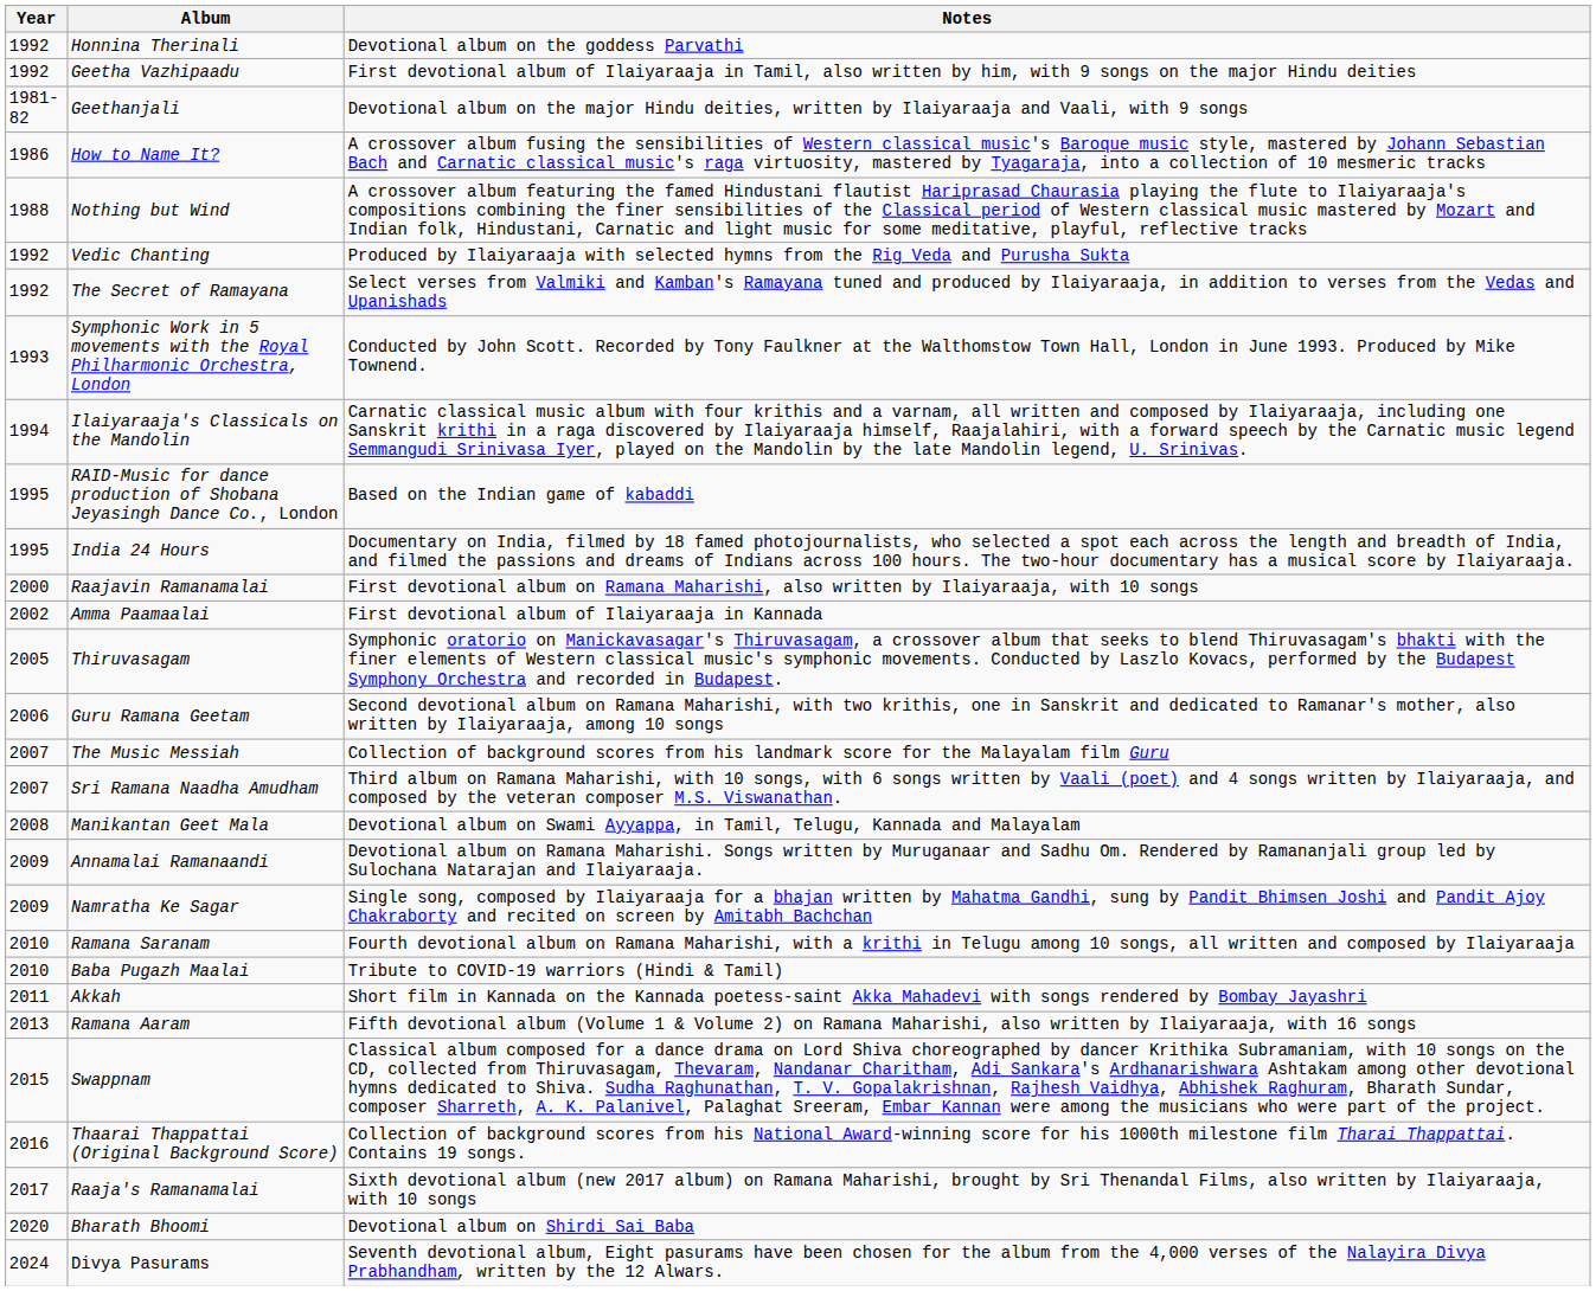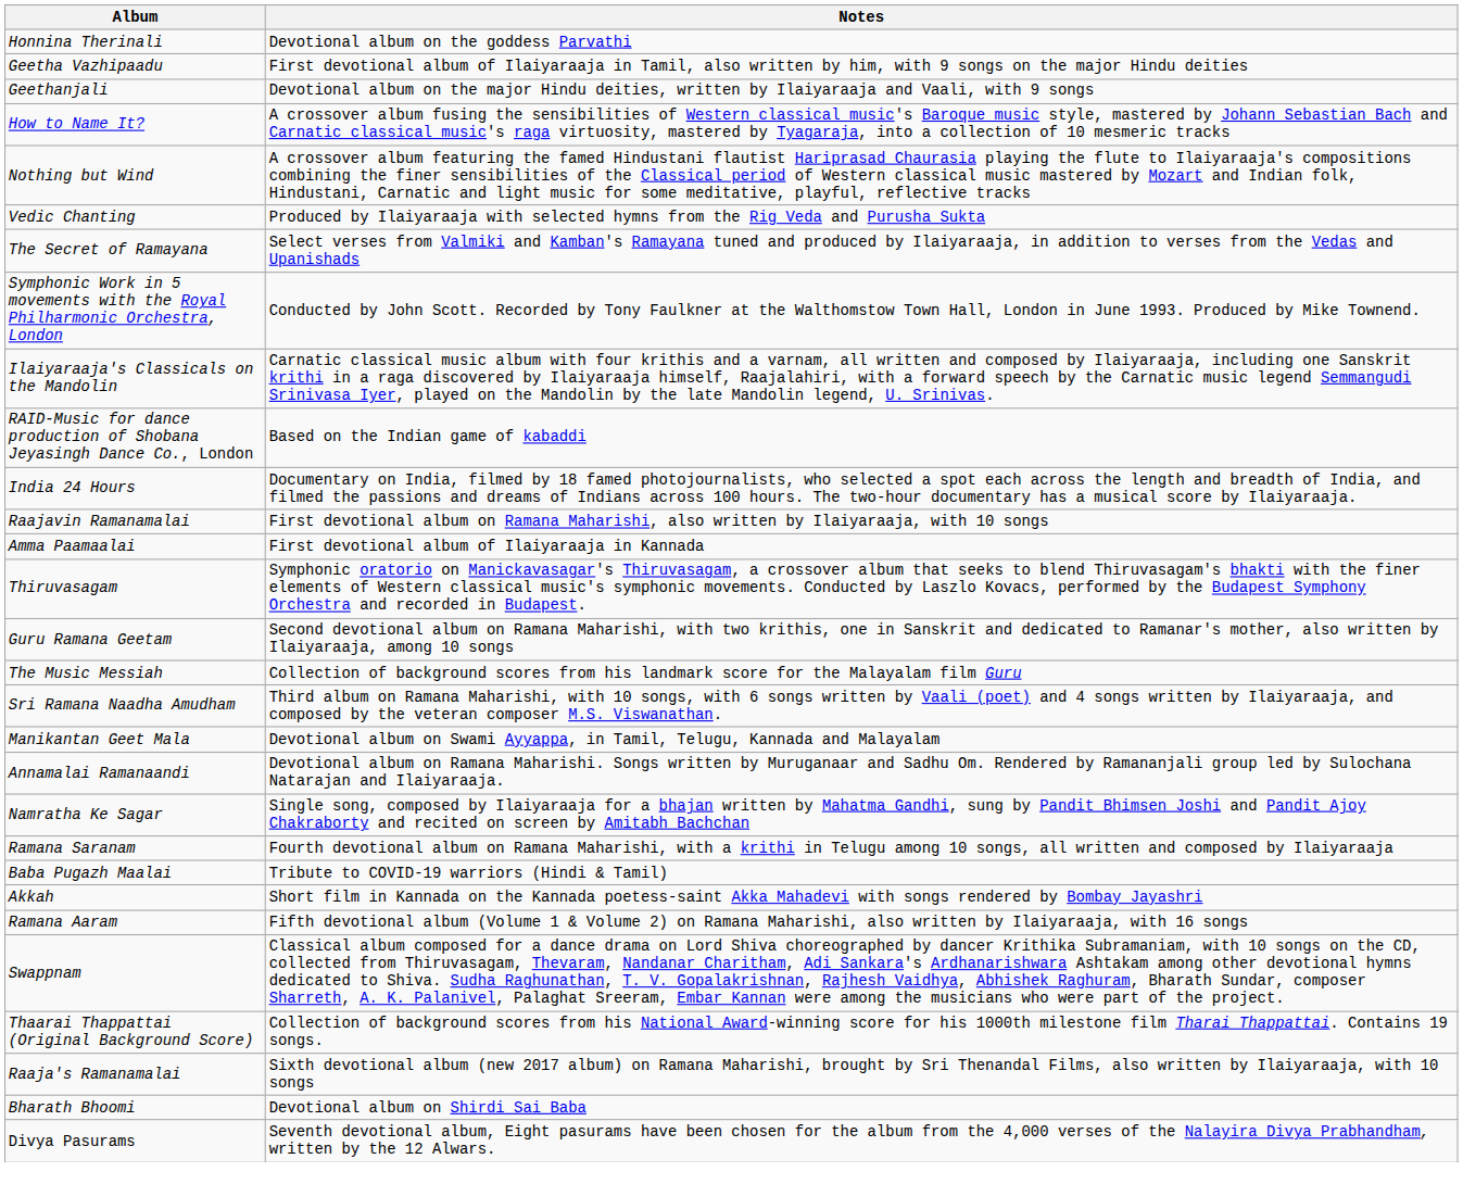- column: Year | 1992 | 1992 | 1981-82 | 1986 | 1988 | 1992 | 1992 | 1993 | 1994 | 1995 | 1995 | 2000 | 2002 | 2005 | 2006 | 2007 | 2007 | 2008 | 2009 | 2009 | 2010 | 2010 | 2011 | 2013 | 2015 | 2016 | 2017 | 2020 | 2024
